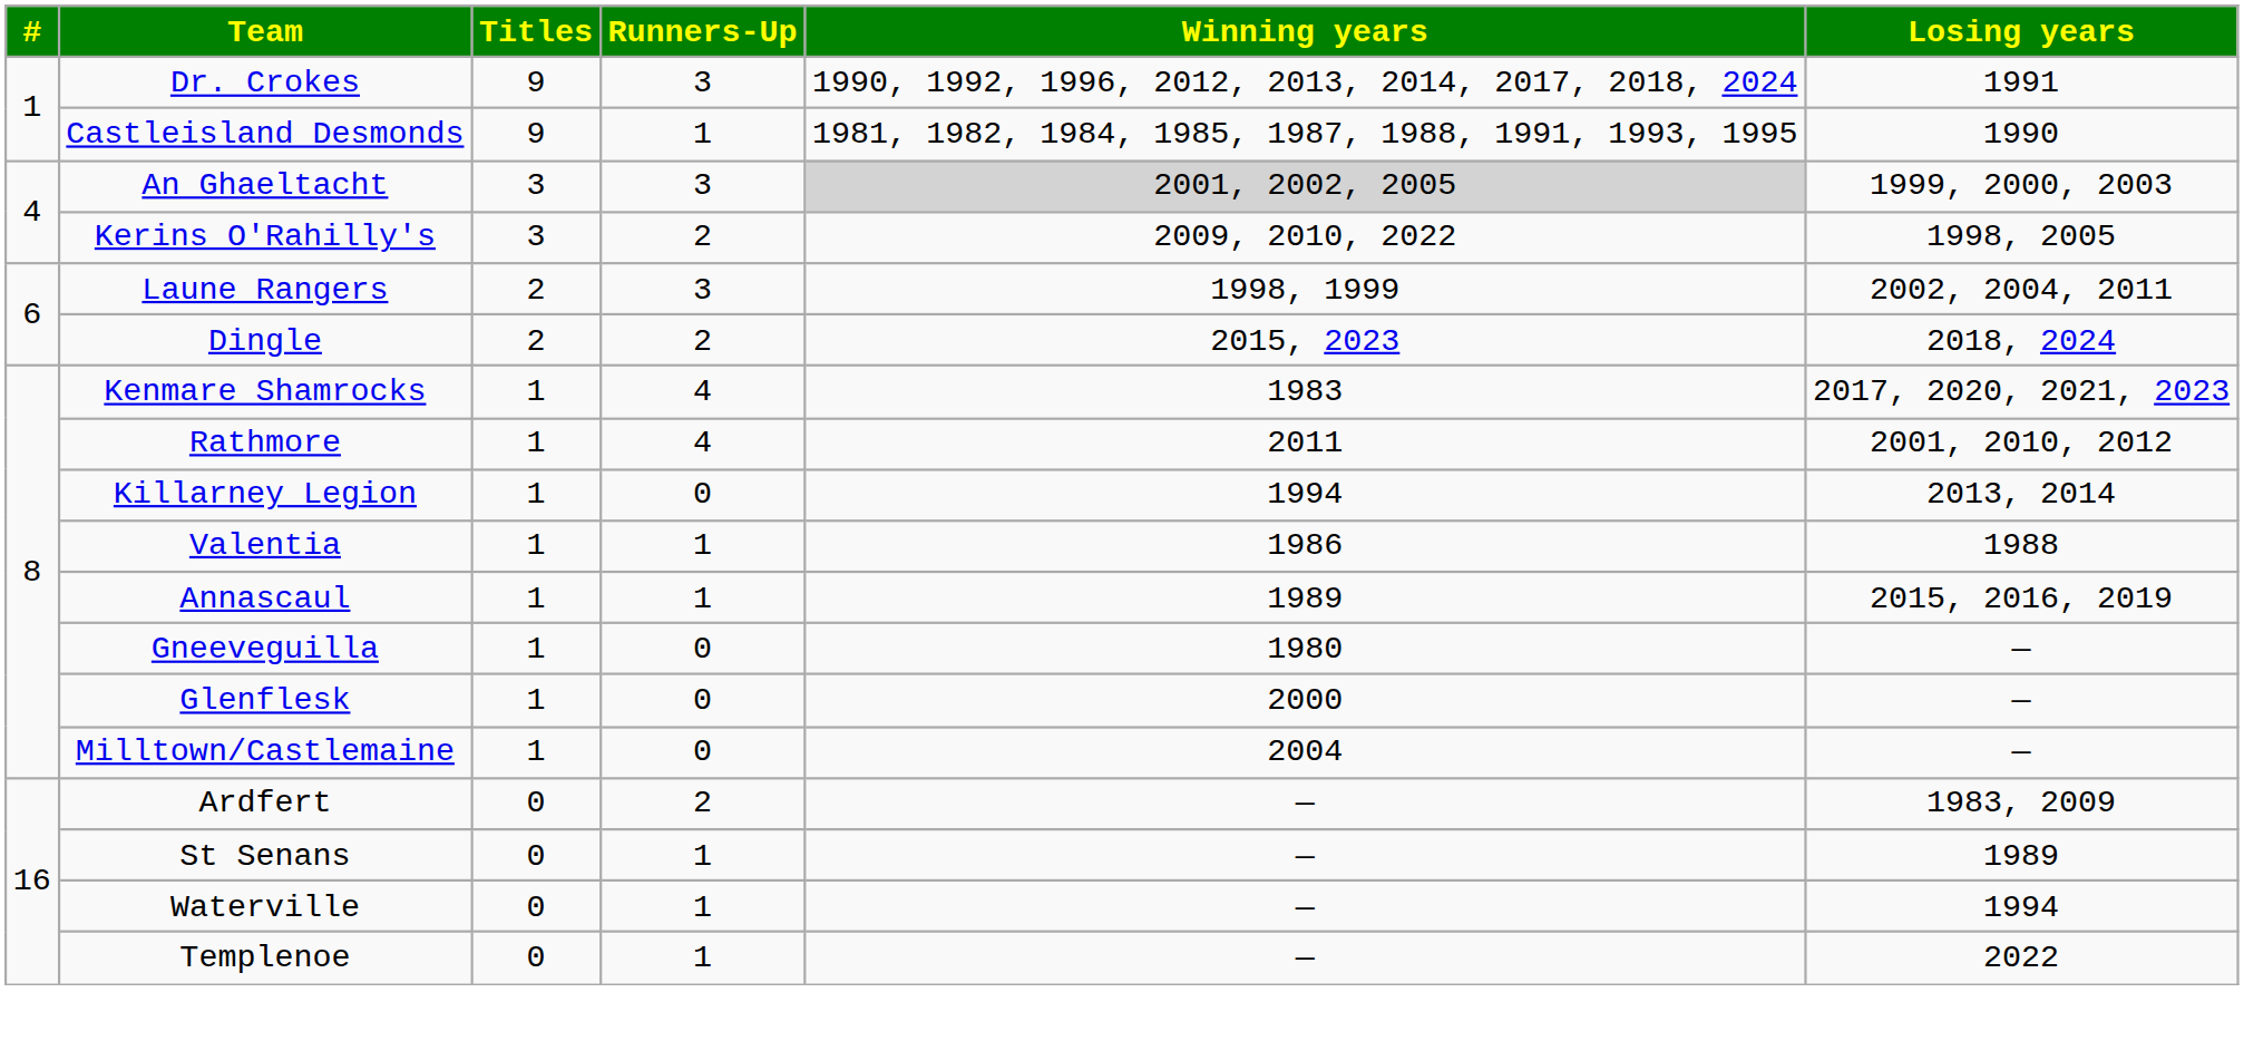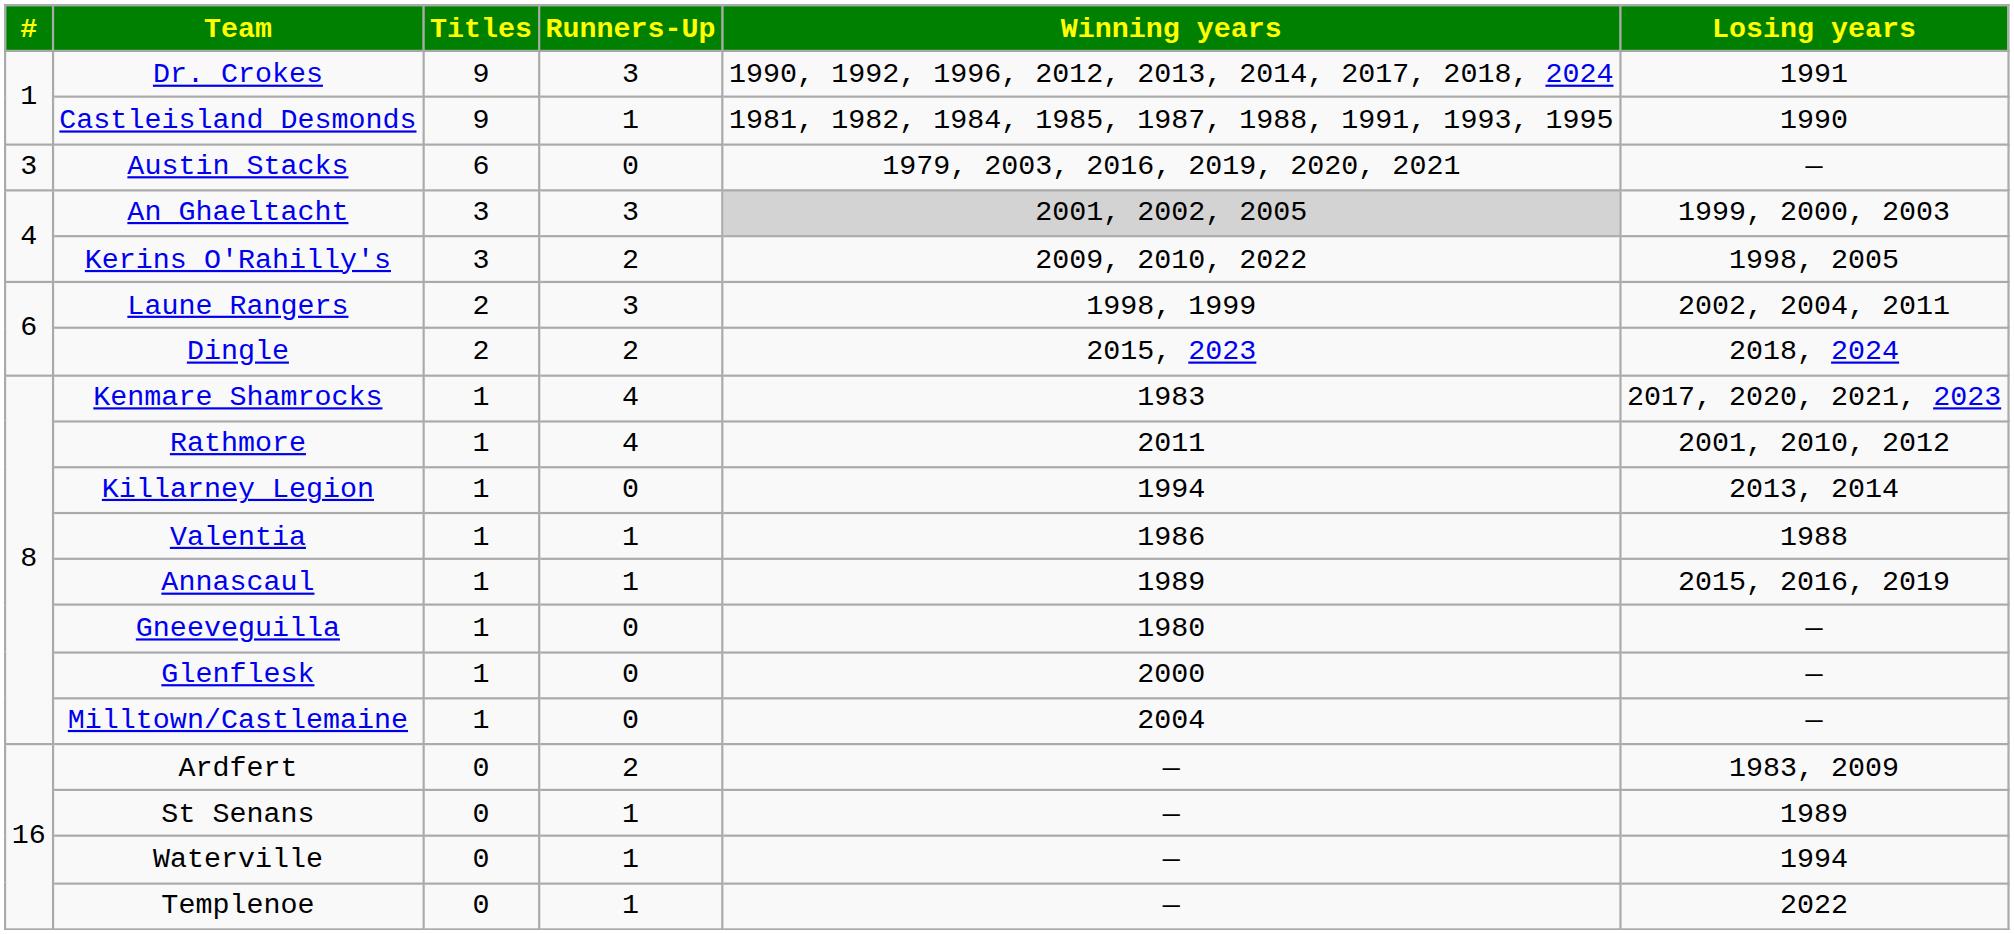+ row: 3 | Austin Stacks | 6 | 0 | 1979, 2003, 2016, 2019, 2020, 2021 | —
